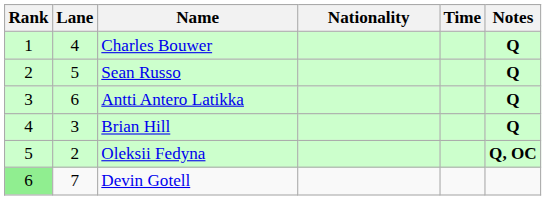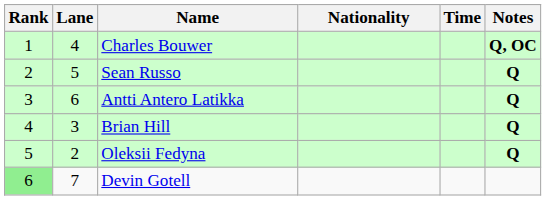Charles Bouwer | Notes: Q -> Q, OC
Oleksii Fedyna | Notes: Q, OC -> Q
